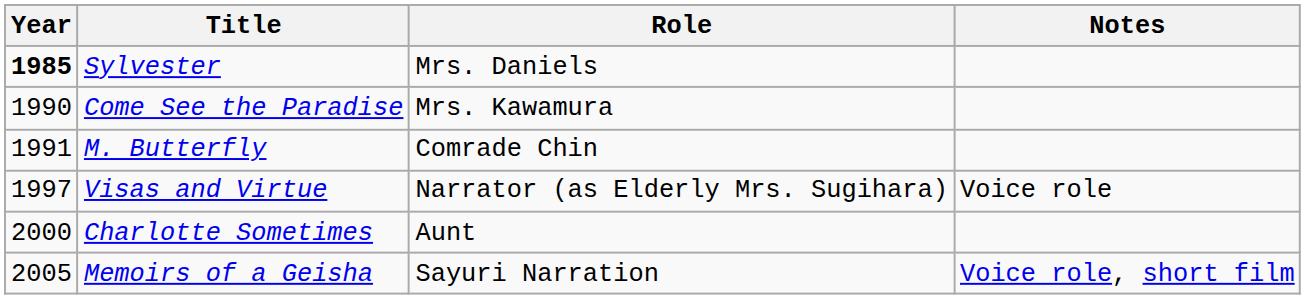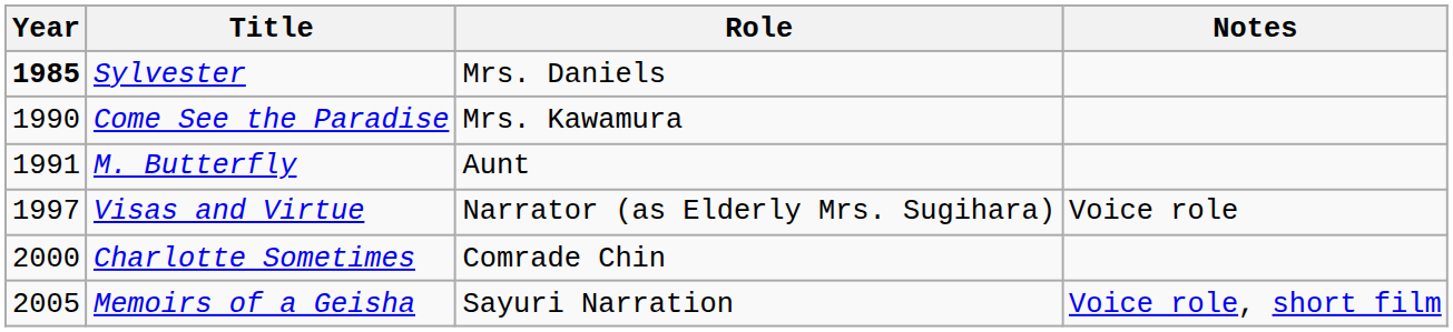M. Butterfly | Role: Comrade Chin -> Aunt
Charlotte Sometimes | Role: Aunt -> Comrade Chin
